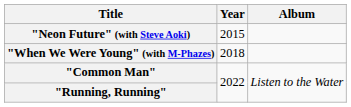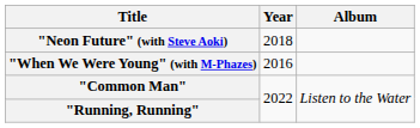"Neon Future" (with Steve Aoki) | Year: 2015 -> 2018
"When We Were Young" (with M-Phazes) | Year: 2018 -> 2016
